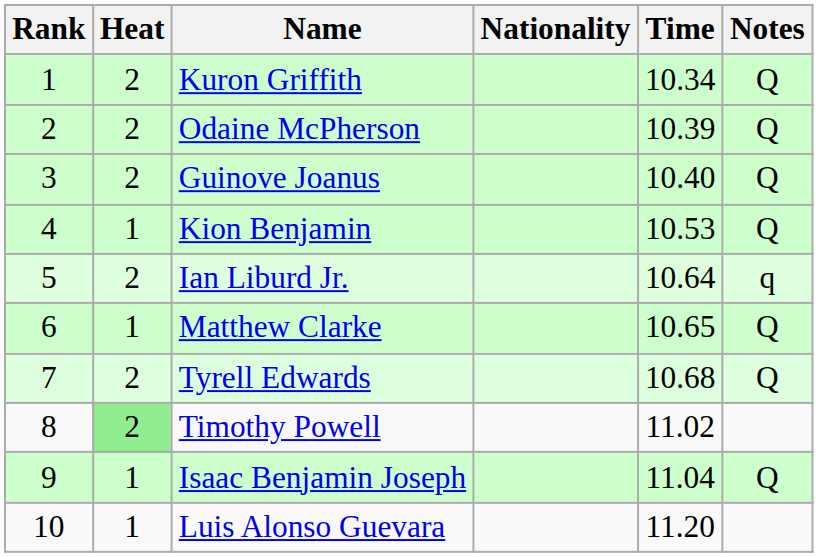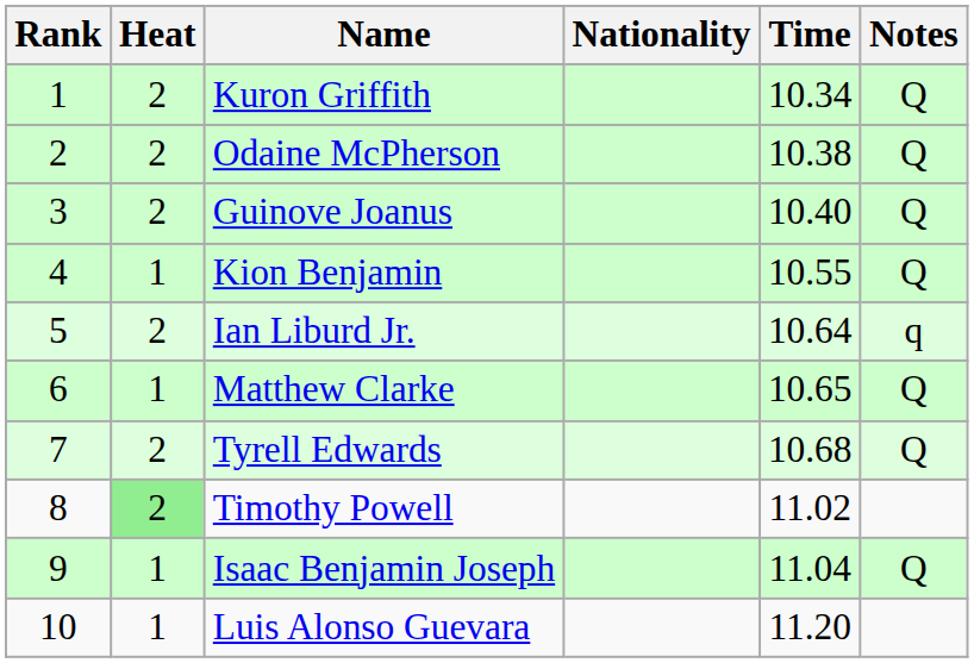Odaine McPherson | Time: 10.39 -> 10.38
Kion Benjamin | Time: 10.53 -> 10.55
